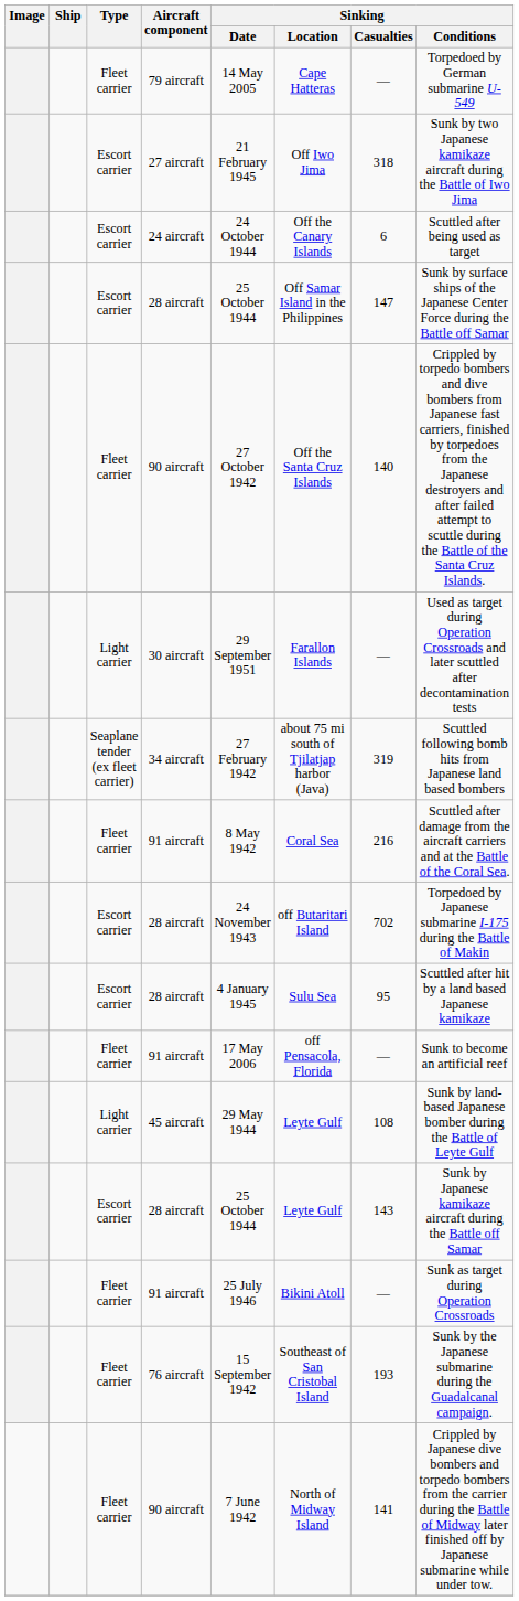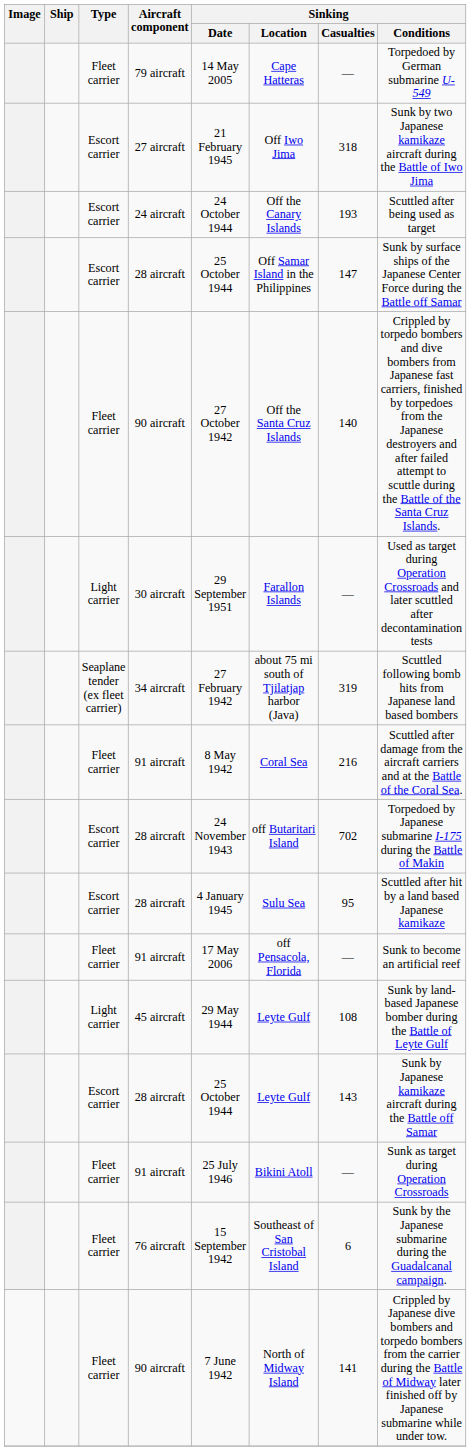24 aircraft | Sinking / Casualties: 6 -> 193
76 aircraft | Sinking / Casualties: 193 -> 6
